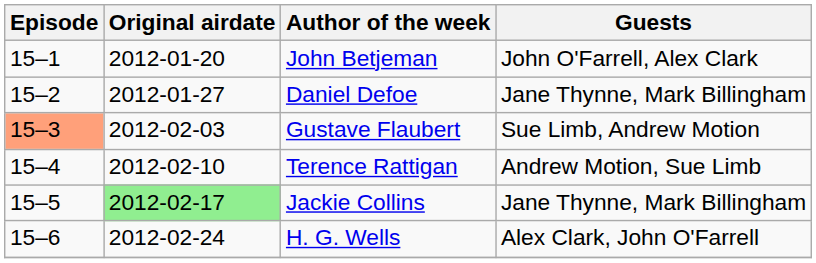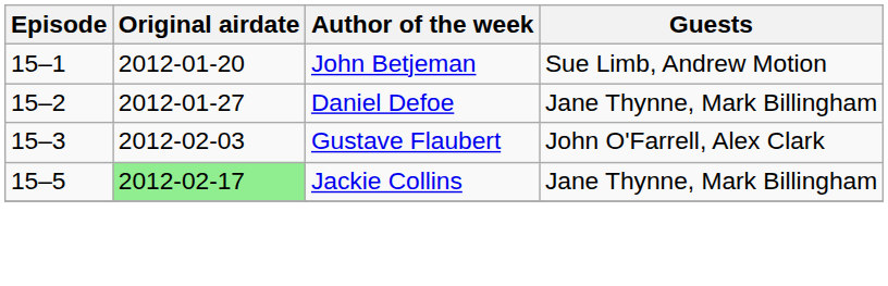John Betjeman | Guests: John O'Farrell, Alex Clark -> Sue Limb, Andrew Motion
Gustave Flaubert | Episode: lightsalmon background -> no background
Gustave Flaubert | Guests: Sue Limb, Andrew Motion -> John O'Farrell, Alex Clark
- row: 15–4 | 2012-02-10 | Terence Rattigan | Andrew Motion, Sue Limb
- row: 15–6 | 2012-02-24 | H. G. Wells | Alex Clark, John O'Farrell
